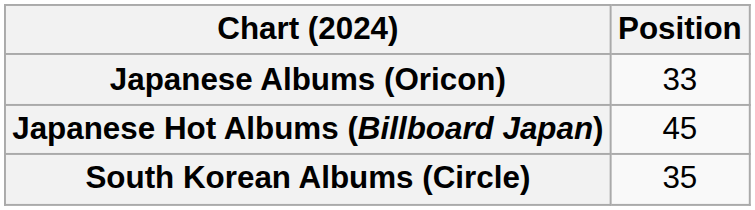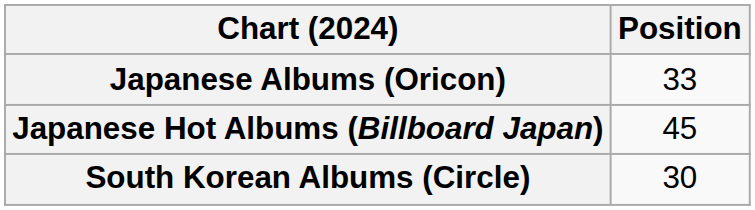South Korean Albums (Circle) | Position: 35 -> 30
